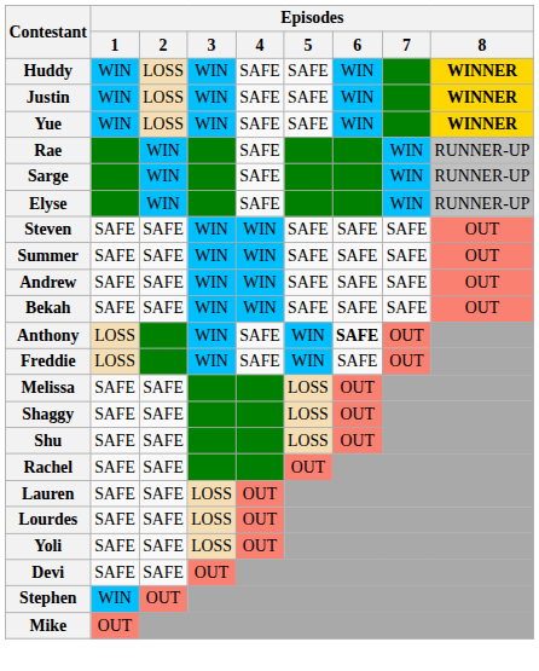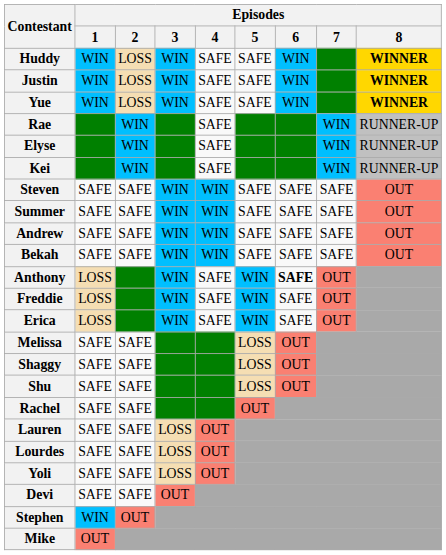- row: Sarge | WIN | SAFE | WIN | RUNNER-UP
+ row: Kei | WIN | SAFE | WIN | RUNNER-UP
+ row: Erica | LOSS | WIN | SAFE | WIN | SAFE | OUT
